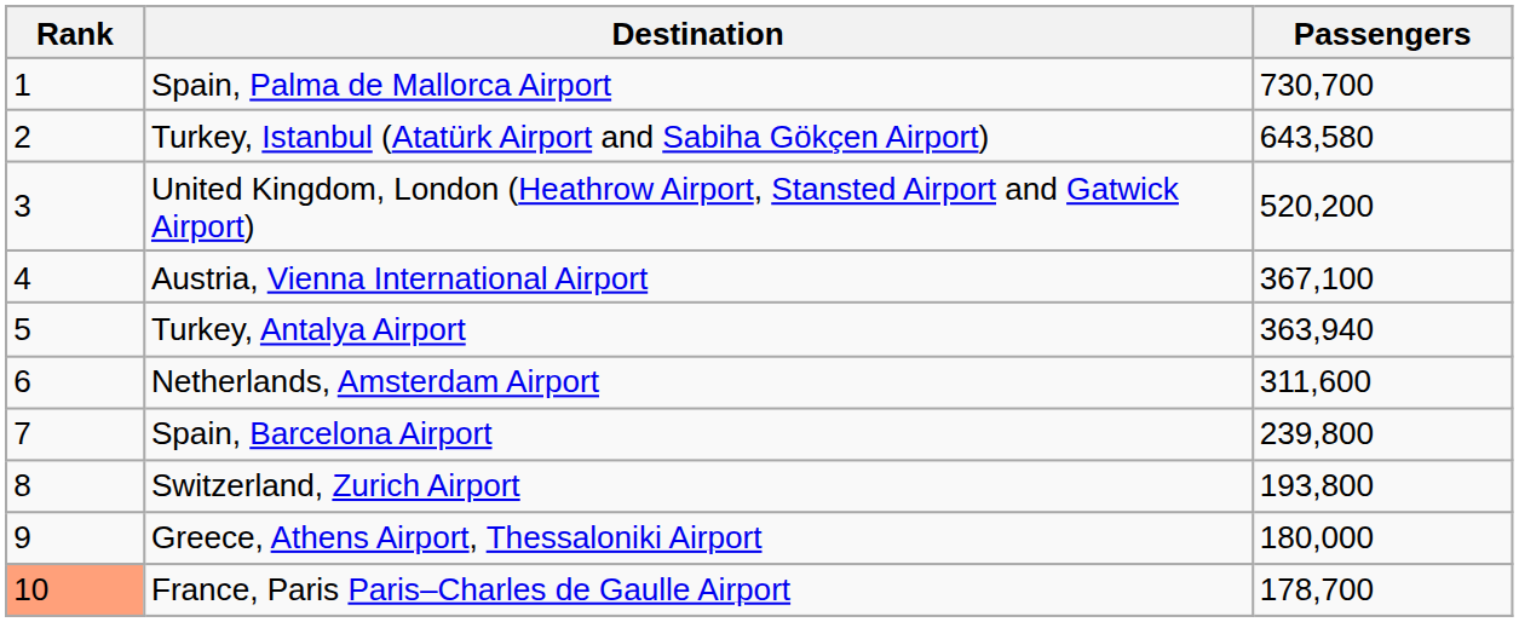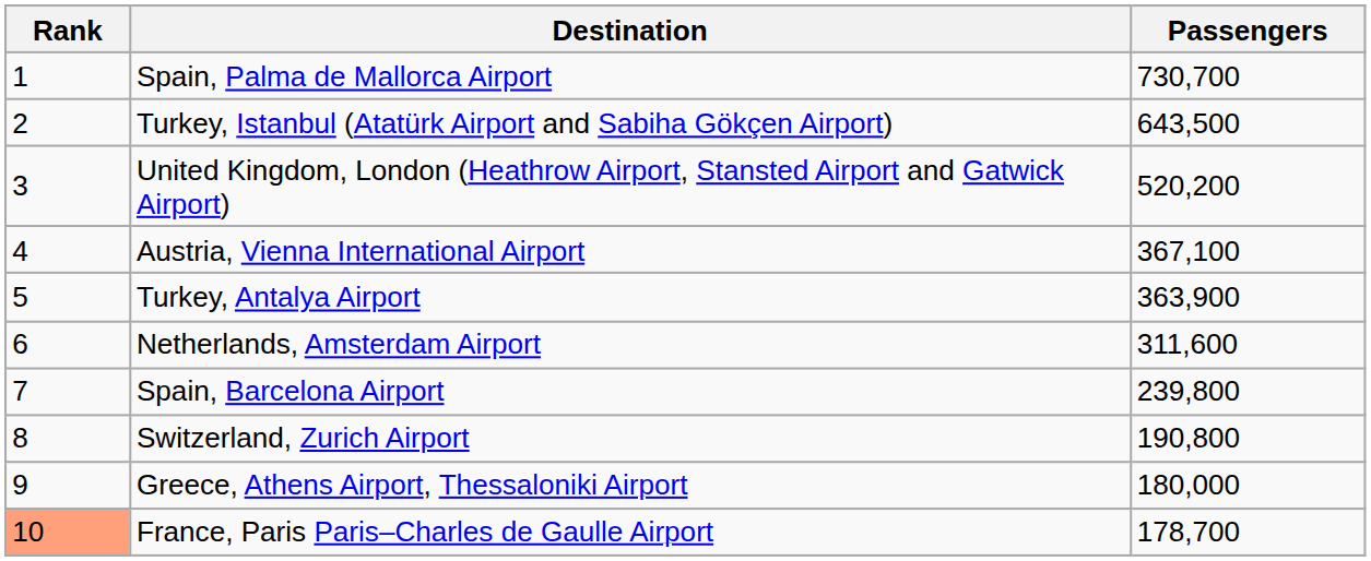Turkey, Istanbul (Atatürk Airport and Sabiha Gökçen Airport) | Passengers: 643,580 -> 643,500
Turkey, Antalya Airport | Passengers: 363,940 -> 363,900
Switzerland, Zurich Airport | Passengers: 193,800 -> 190,800
